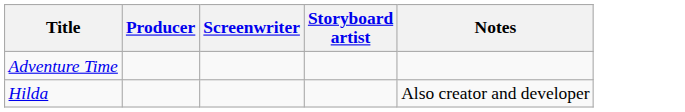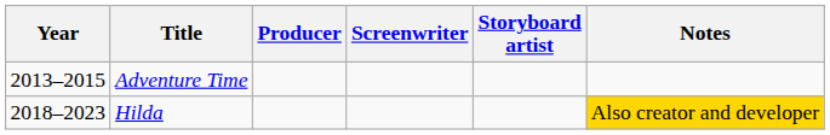+ column: Year | 2013–2015 | 2018–2023
Hilda | Notes: no background -> gold background
